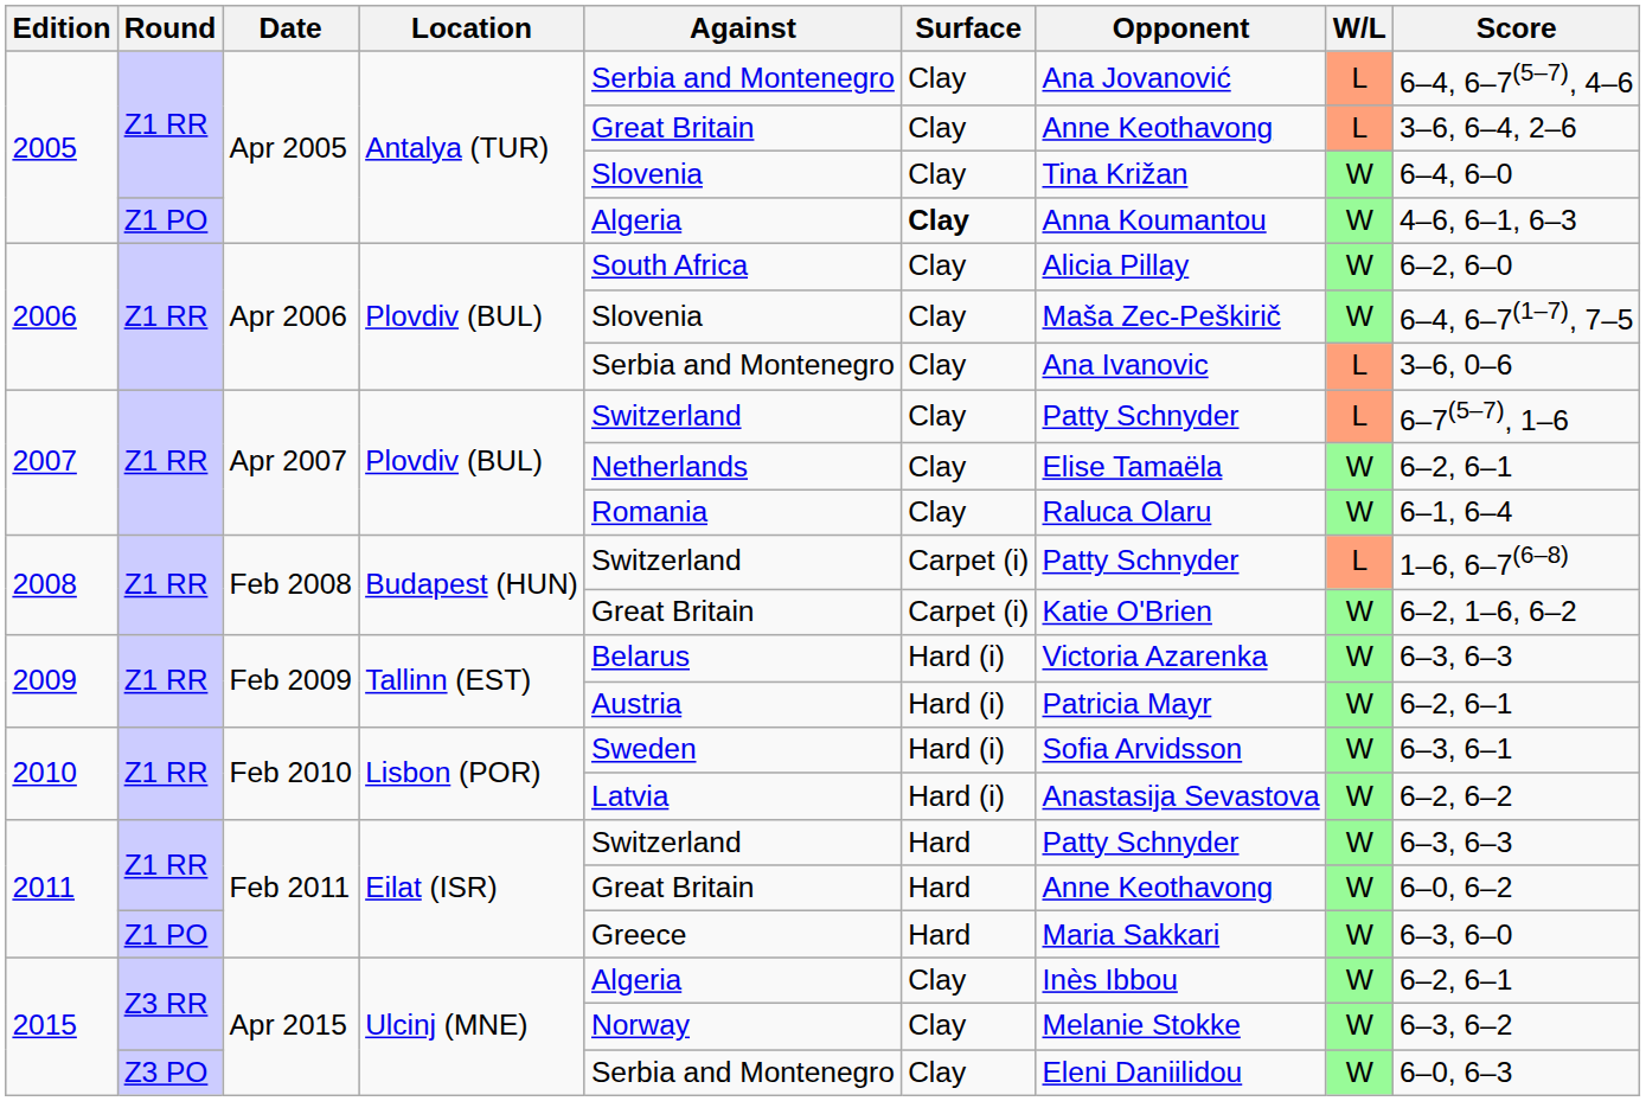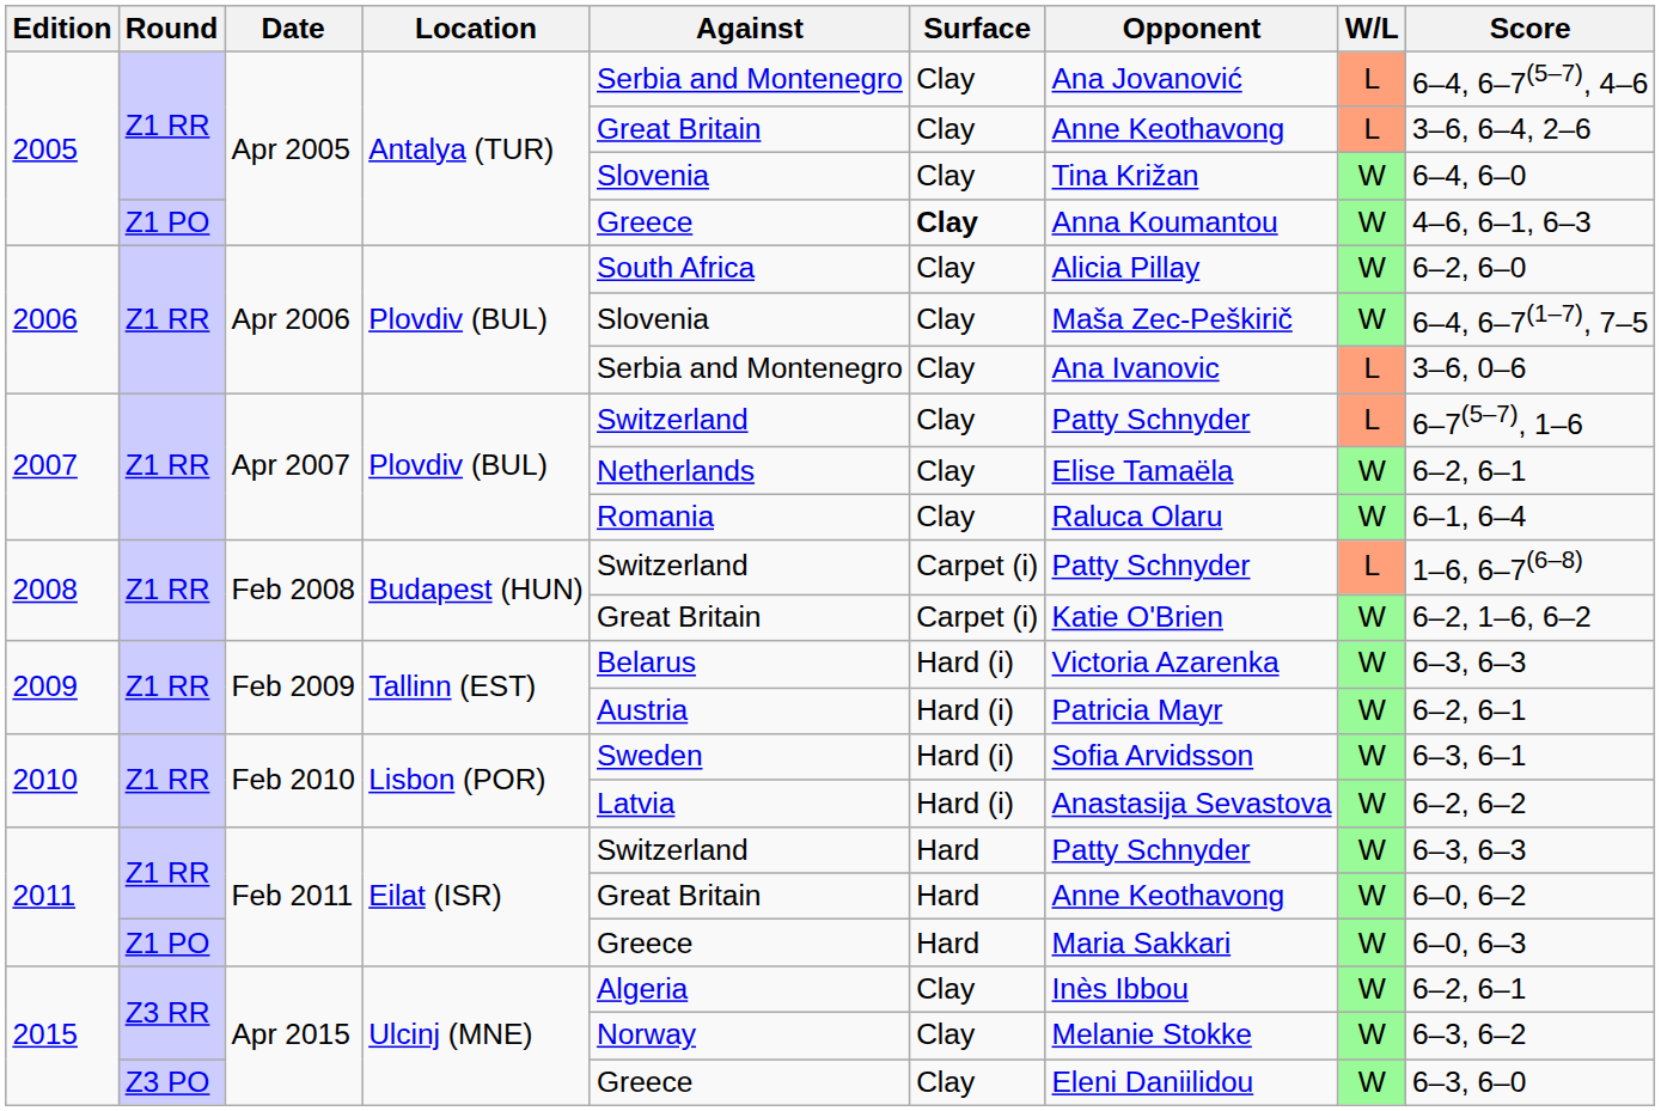2005 / Z1 PO | Against: Algeria -> Greece
2011 / Z1 PO | Score: 6–3, 6–0 -> 6–0, 6–3
2015 / Z3 PO | Against: Serbia and Montenegro -> Greece
2015 / Z3 PO | Score: 6–0, 6–3 -> 6–3, 6–0
